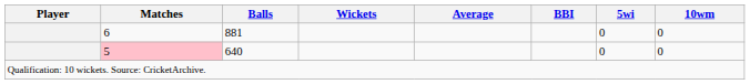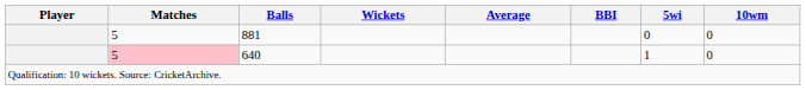881 | Matches: 6 -> 5
640 | 5wi: 0 -> 1
